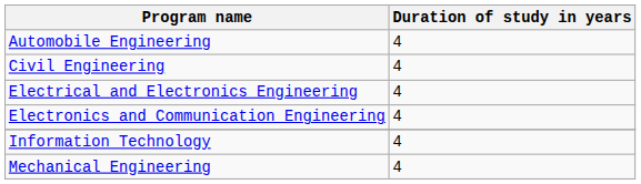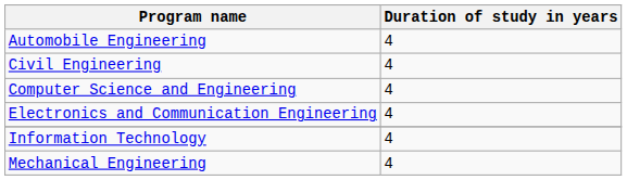+ row: Computer Science and Engineering | 4
- row: Electrical and Electronics Engineering | 4
